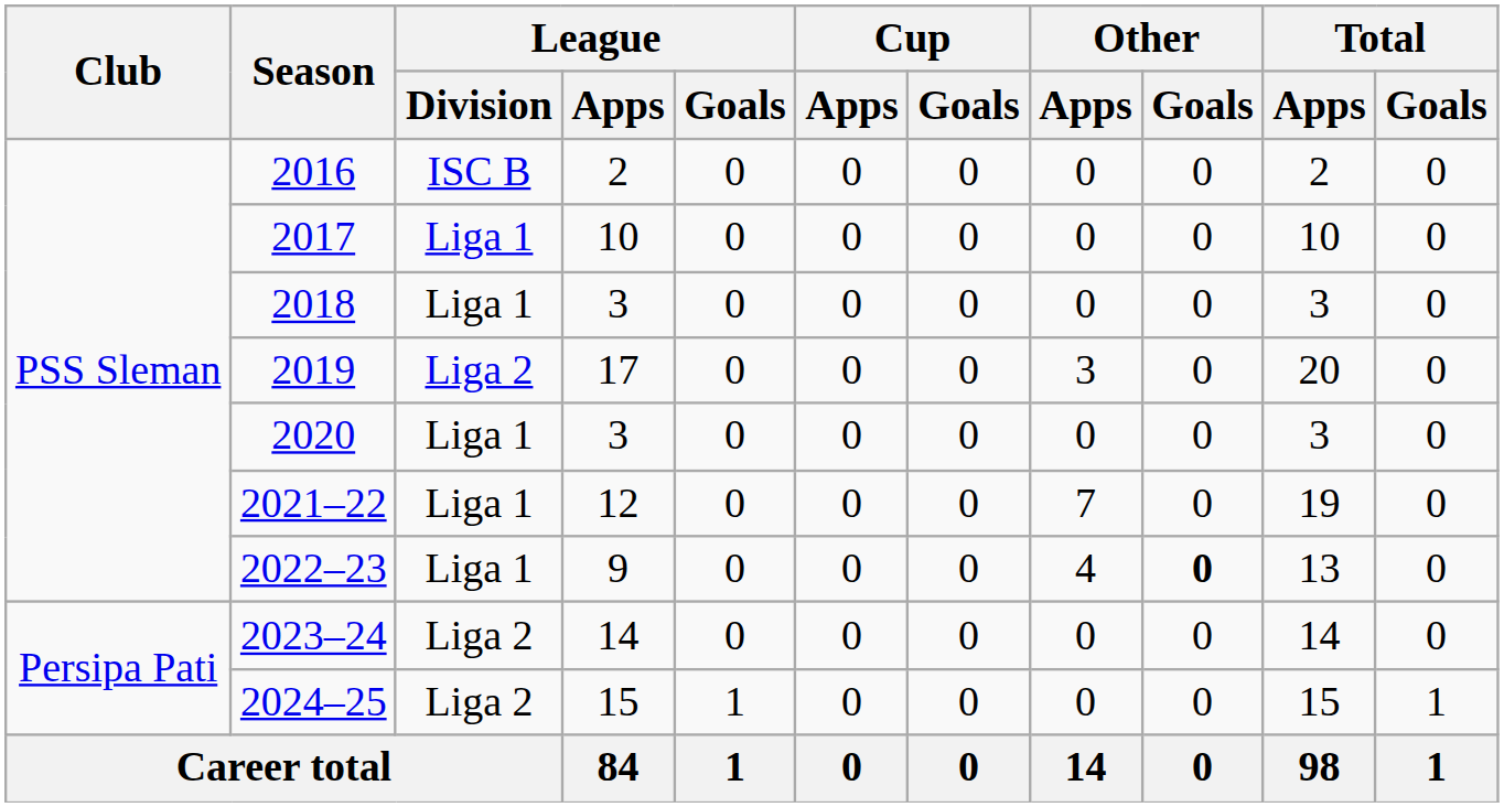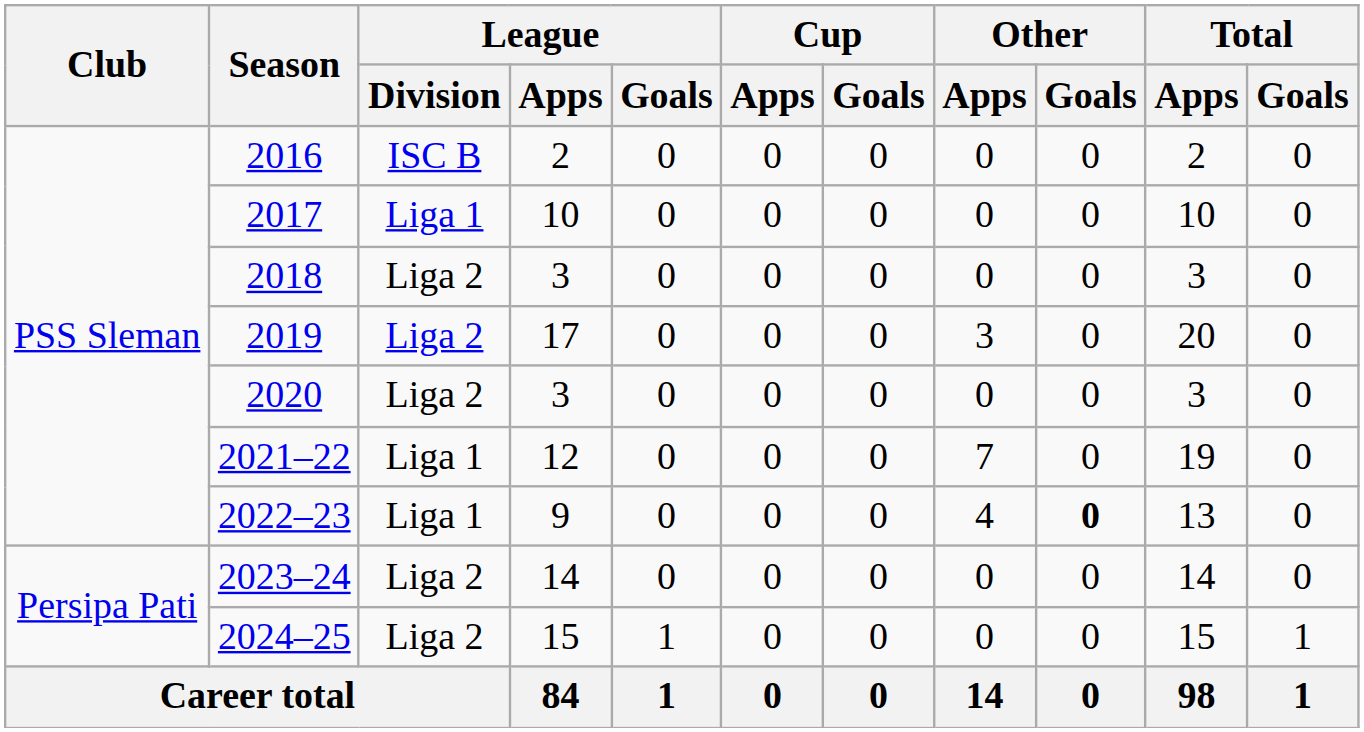2018 | League / Division: Liga 1 -> Liga 2
2020 | League / Division: Liga 1 -> Liga 2
